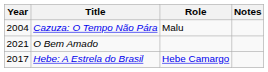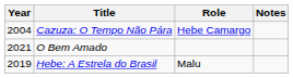Cazuza: O Tempo Não Pára | Role: Malu -> Hebe Camargo
Hebe: A Estrela do Brasil | Year: 2017 -> 2019
Hebe: A Estrela do Brasil | Role: Hebe Camargo -> Malu
